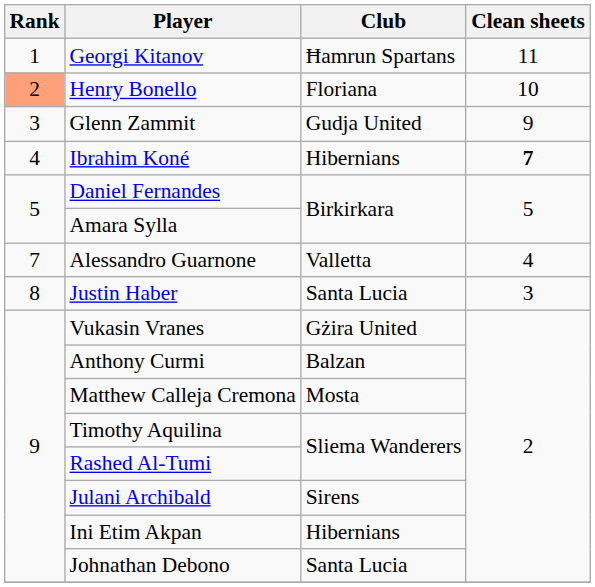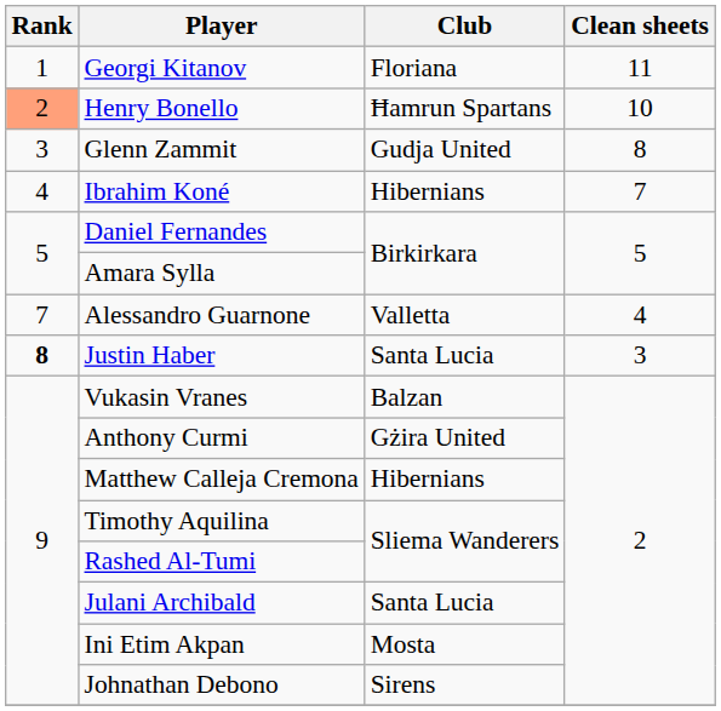Georgi Kitanov | Club: Ħamrun Spartans -> Floriana
Henry Bonello | Club: Floriana -> Ħamrun Spartans
Glenn Zammit | Clean sheets: 9 -> 8
Ibrahim Koné | Clean sheets: bold -> normal
Justin Haber | Rank: normal -> bold
Vukasin Vranes | Club: Gżira United -> Balzan
Anthony Curmi | Club: Balzan -> Gżira United
Matthew Calleja Cremona | Club: Mosta -> Hibernians
Julani Archibald | Club: Sirens -> Santa Lucia
Ini Etim Akpan | Club: Hibernians -> Mosta
Johnathan Debono | Club: Santa Lucia -> Sirens
